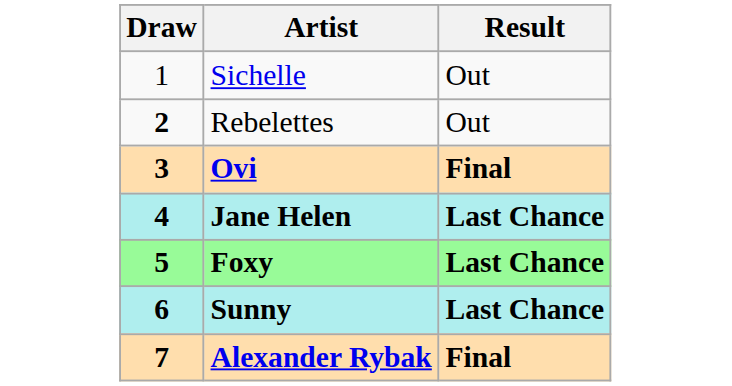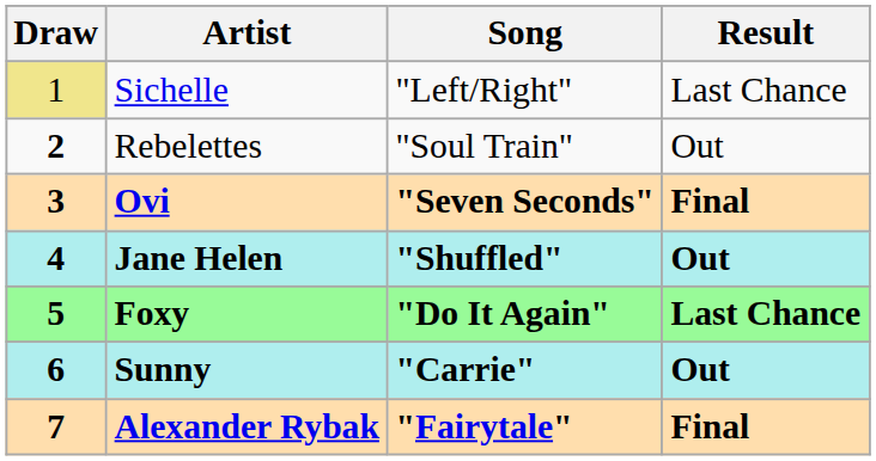+ column: Song | "Left/Right" | "Soul Train" | "Seven Seconds" | "Shuffled" | "Do It Again" | "Carrie" | "Fairytale"
Sichelle | Draw: no background -> khaki background
Sichelle | Result: Out -> Last Chance
Jane Helen | Result: Last Chance -> Out
Sunny | Result: Last Chance -> Out
